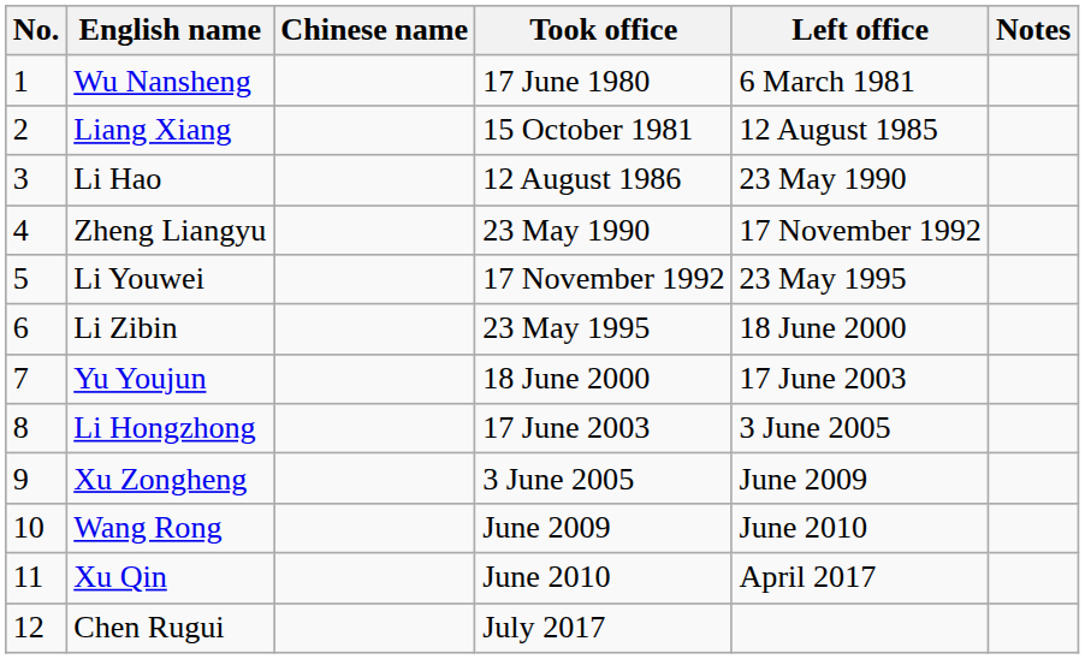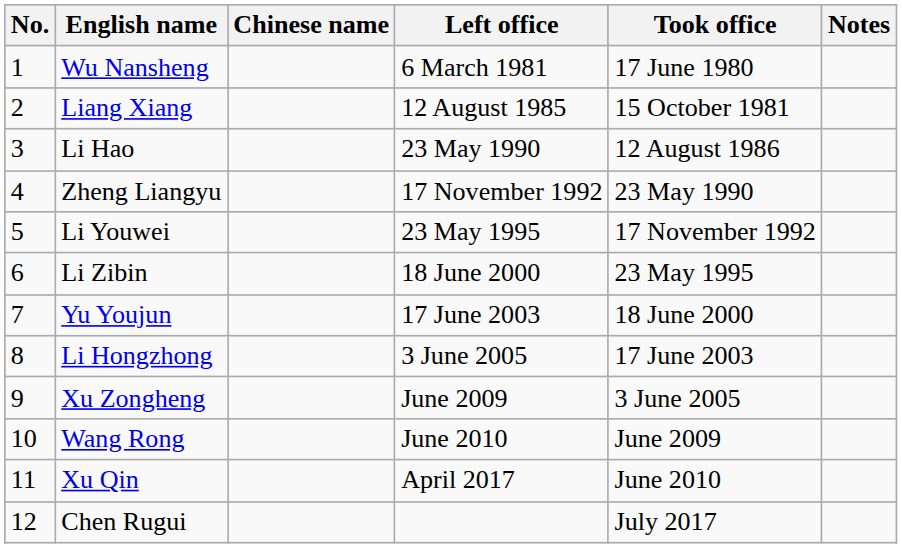columns swapped: Took office <-> Left office
